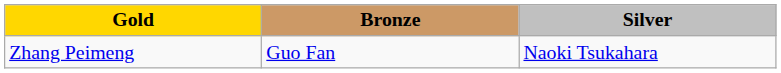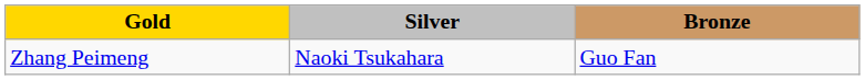columns swapped: Silver <-> Bronze
